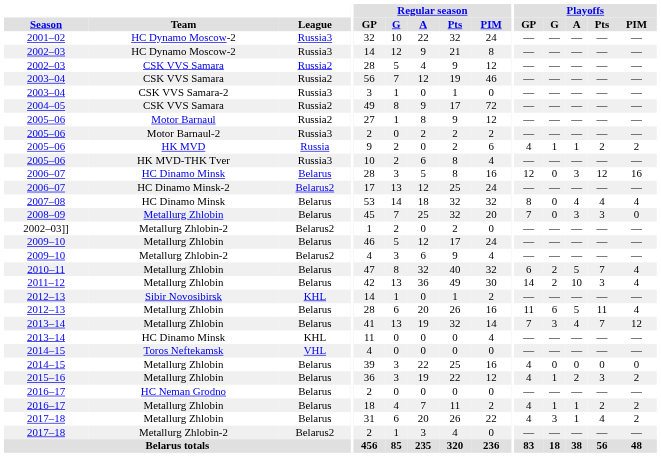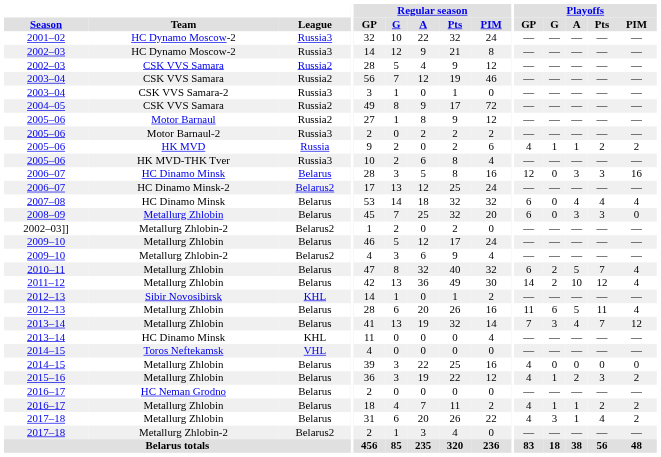2006–07 / HC Dinamo Minsk | Playoffs / Pts: 12 -> 3
2007–08 | Playoffs / GP: 8 -> 6
2008–09 | Playoffs / GP: 7 -> 6
2011–12 | Playoffs / Pts: 3 -> 12
